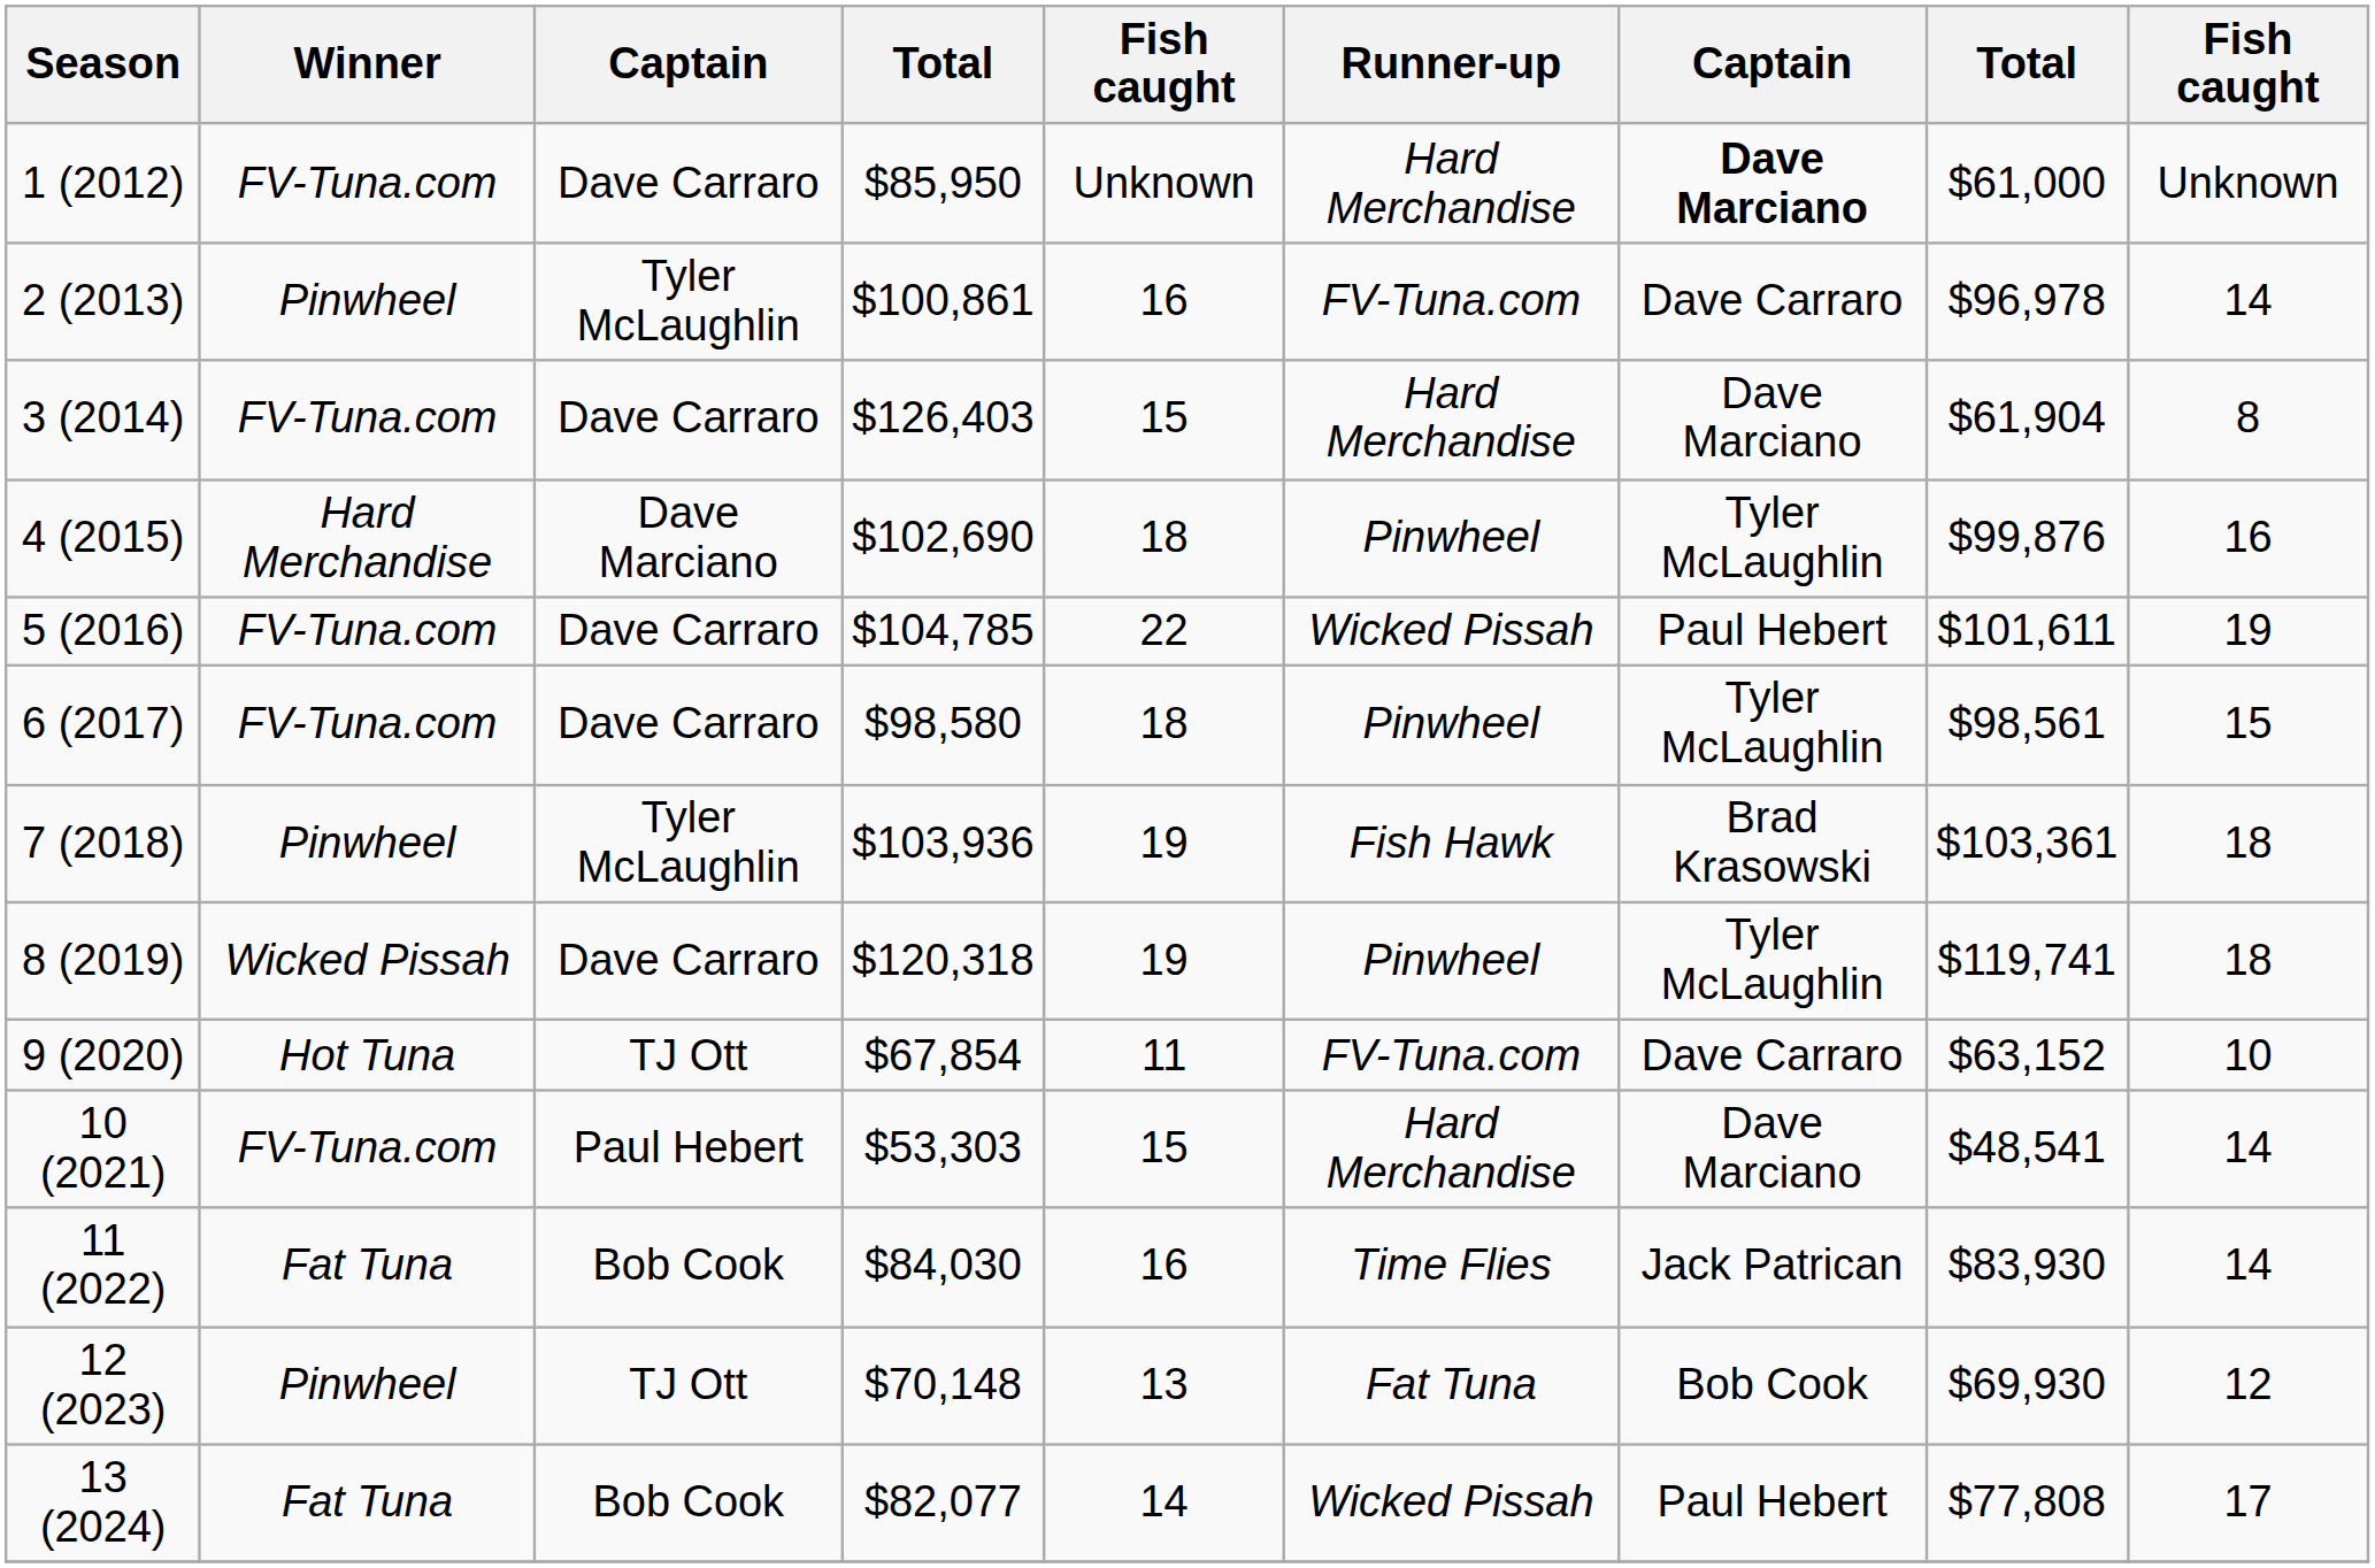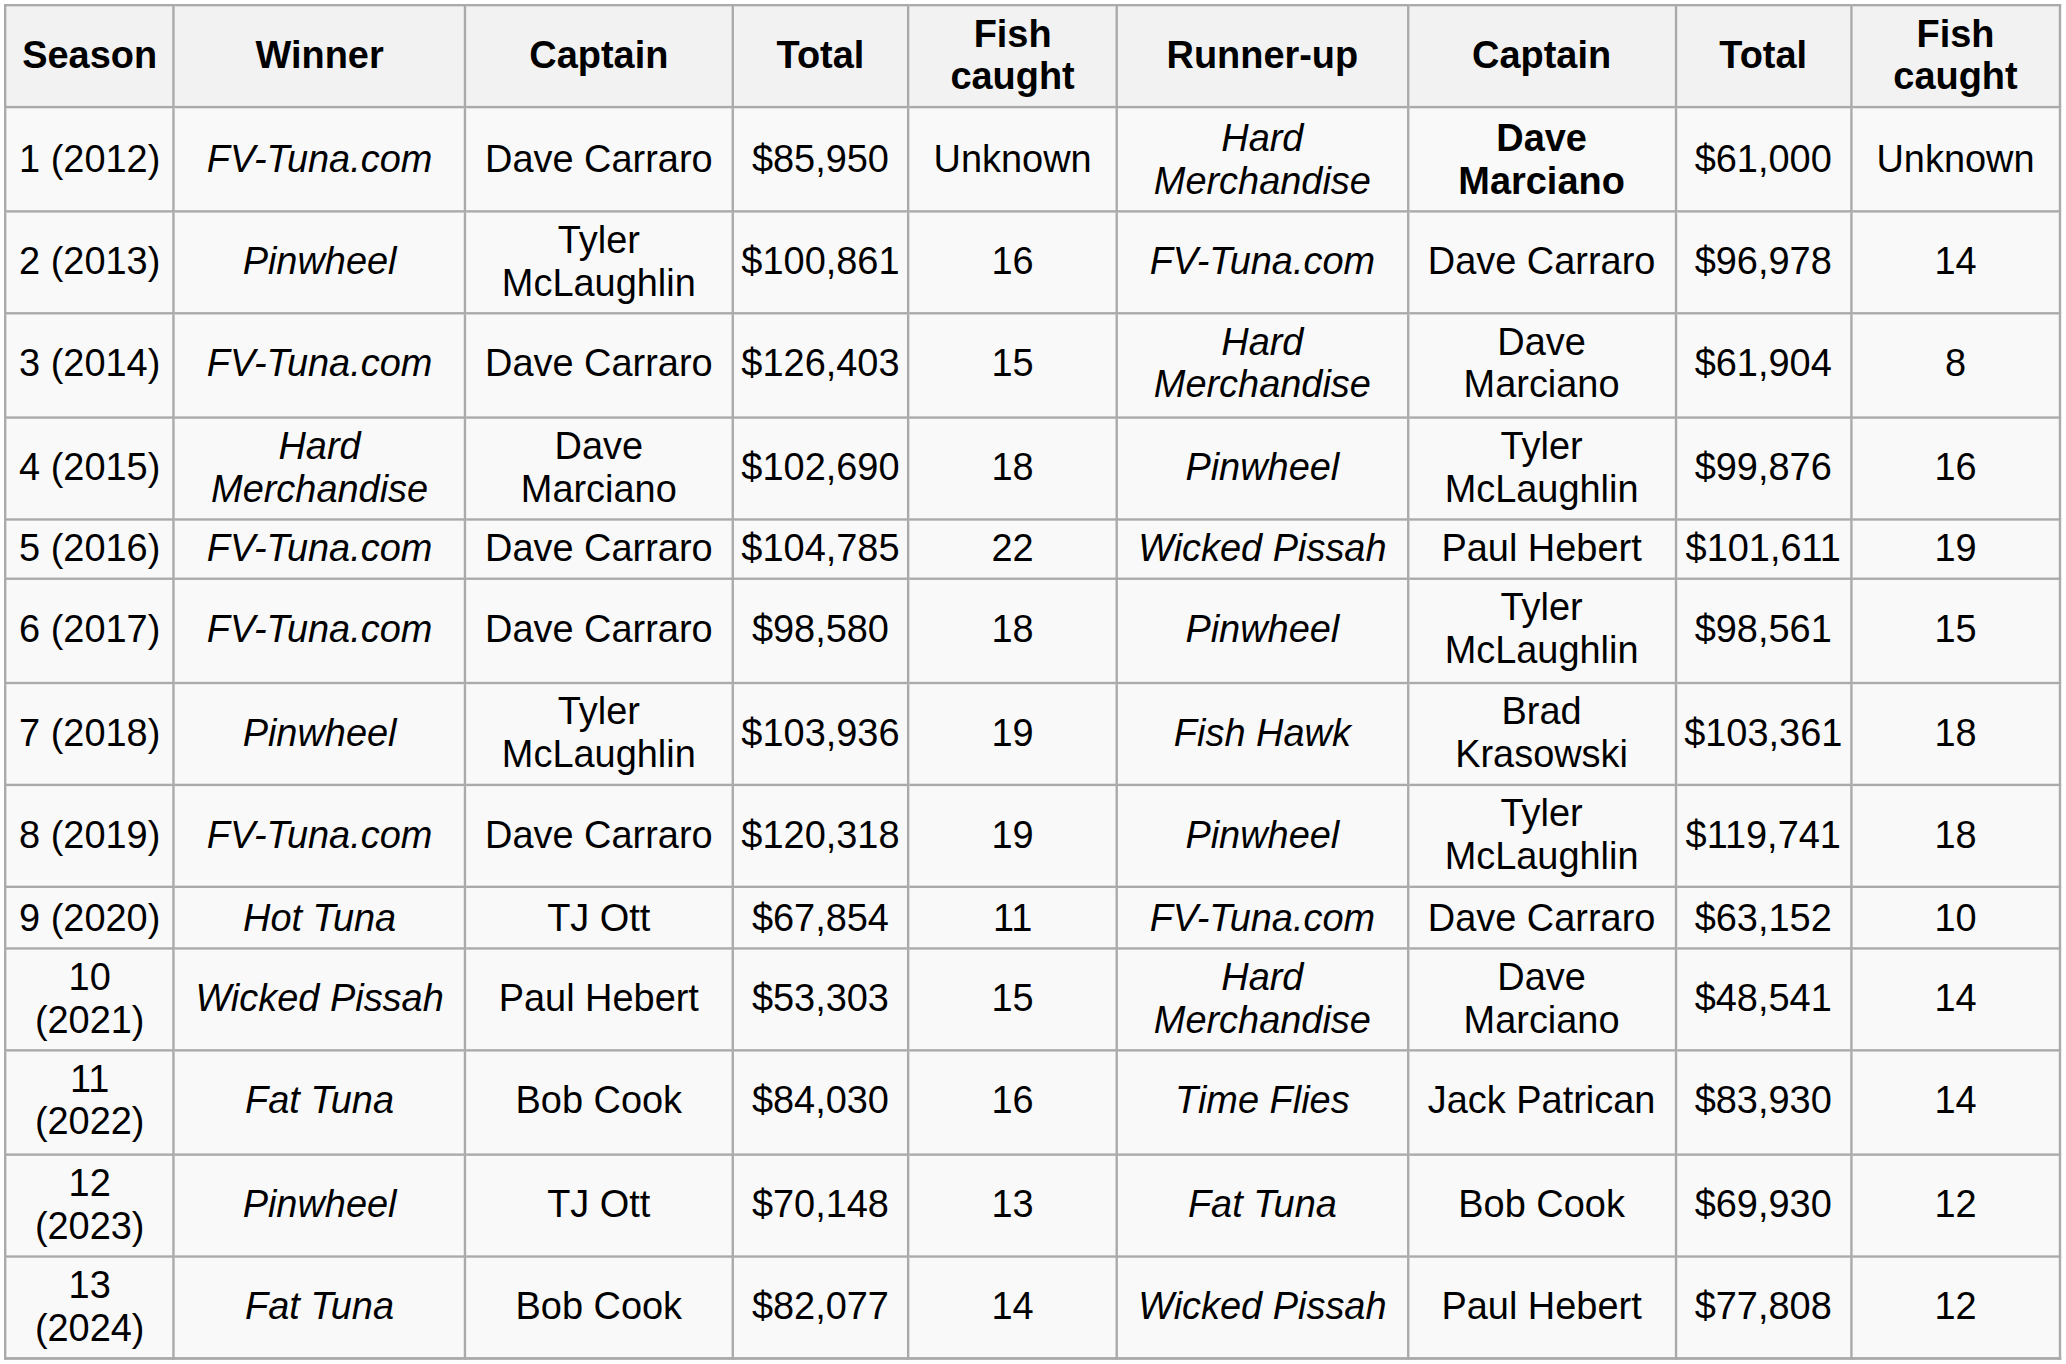8 (2019) | Winner: Wicked Pissah -> FV-Tuna.com
10 (2021) | Winner: FV-Tuna.com -> Wicked Pissah
13 (2024) | column 9: 17 -> 12
